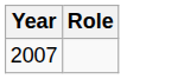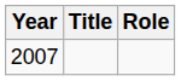+ column: Title
